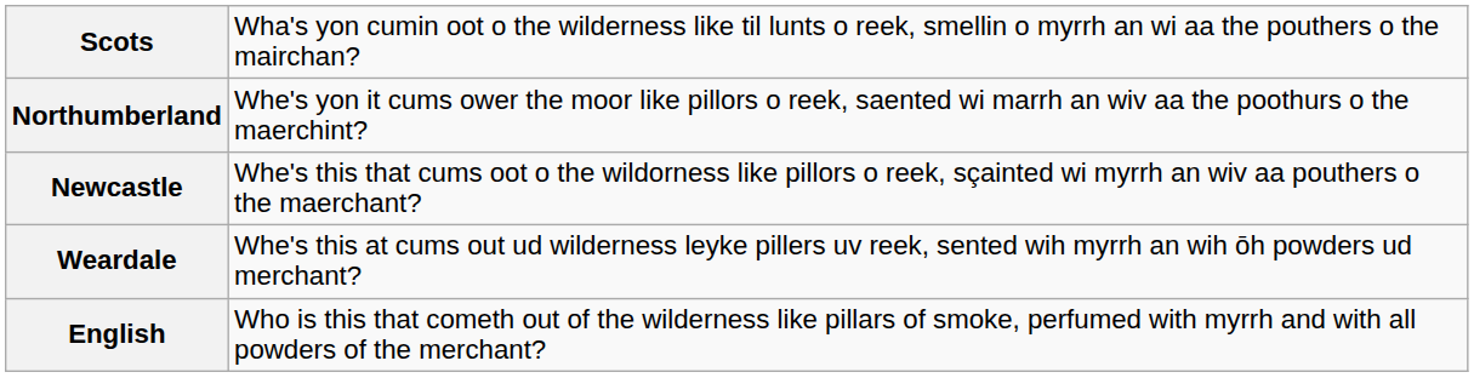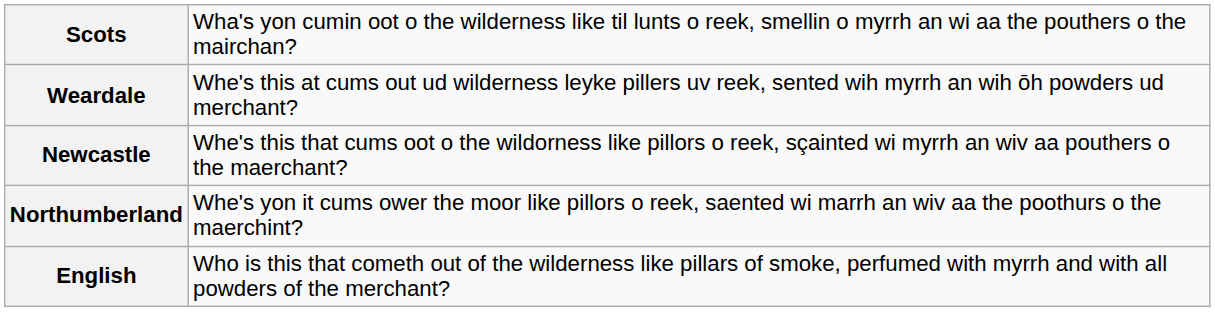rows swapped: Northumberland <-> Weardale
